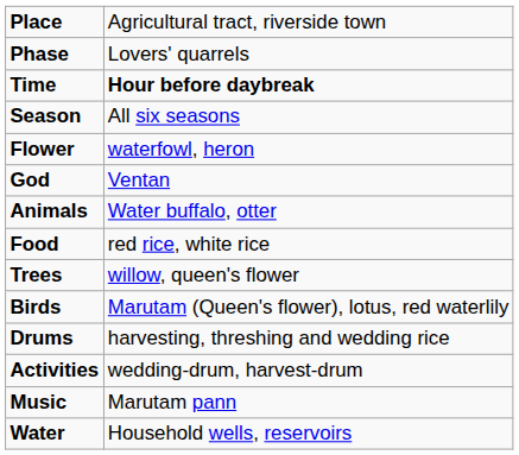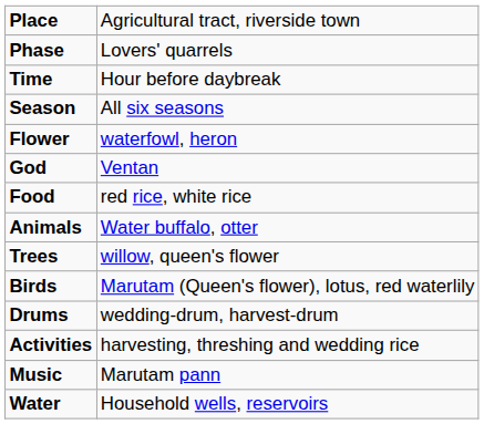Time | column 2: bold -> normal
rows swapped: Food <-> Animals
Drums | column 2: harvesting, threshing and wedding rice -> wedding-drum, harvest-drum
Activities | column 2: wedding-drum, harvest-drum -> harvesting, threshing and wedding rice
